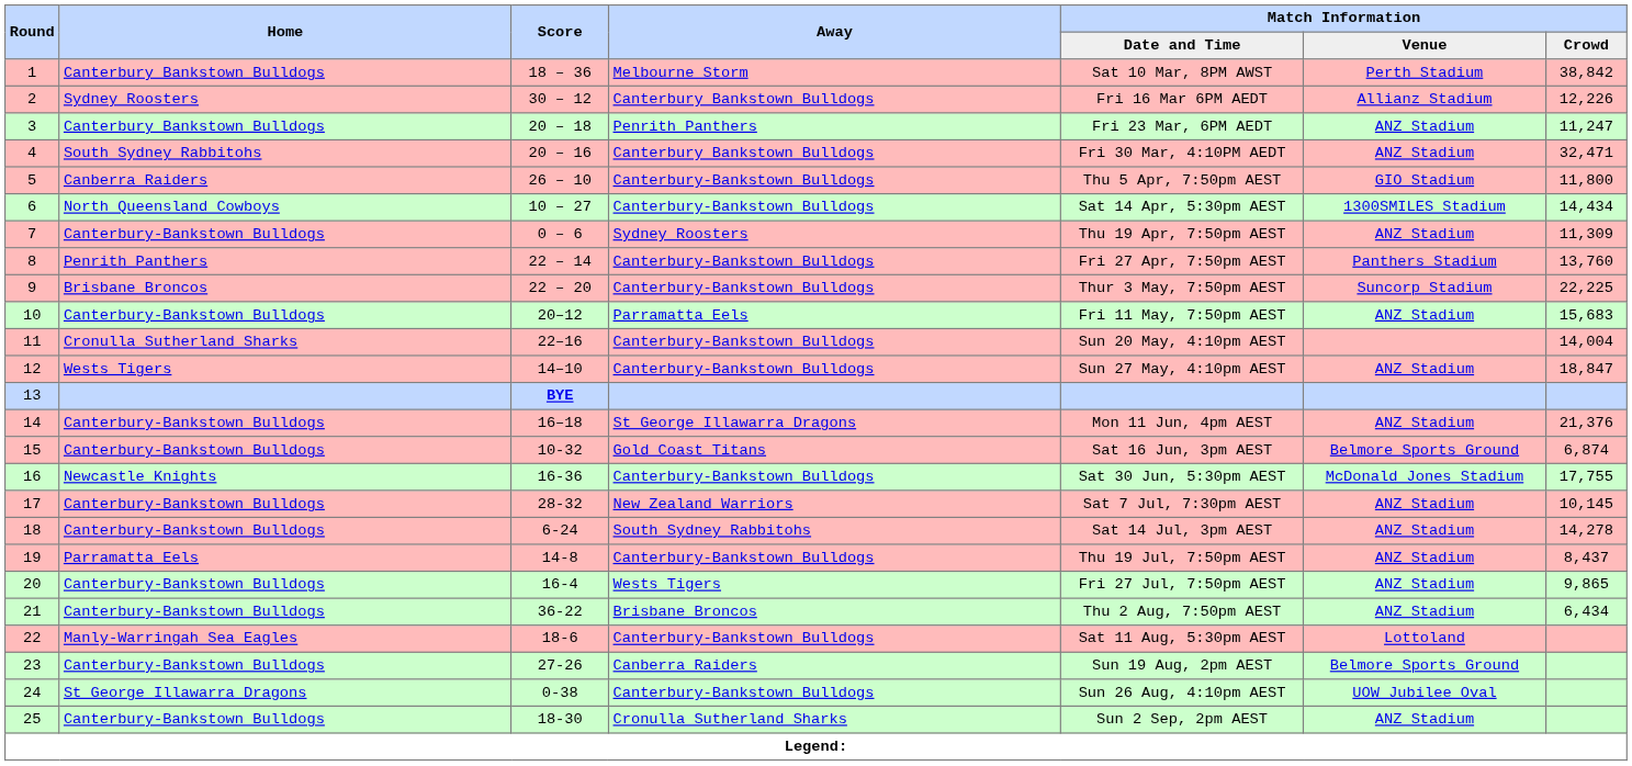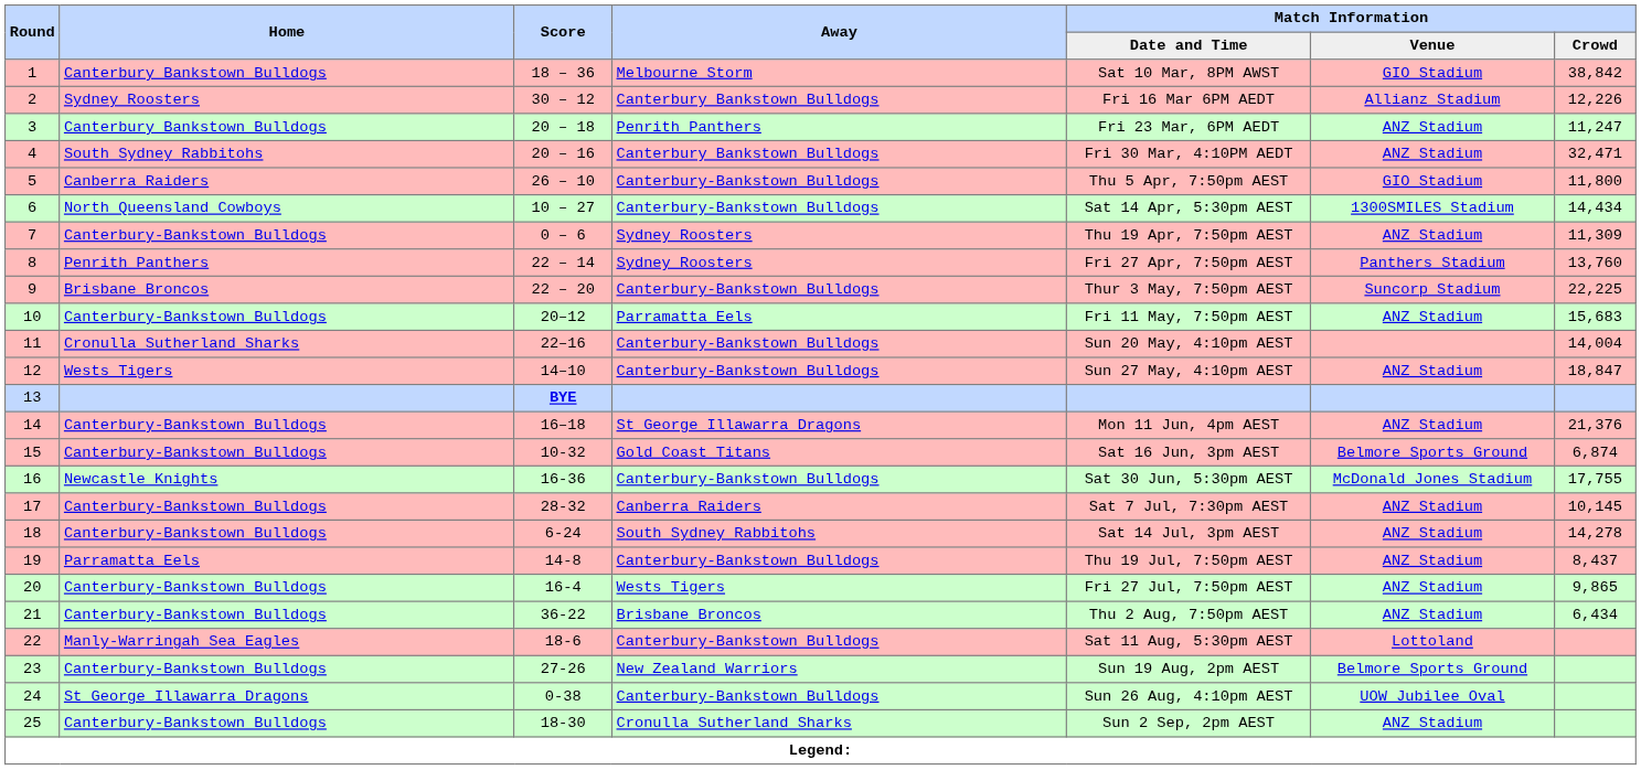1 | Match Information / Venue: Perth Stadium -> GIO Stadium
8 | Away: Canterbury-Bankstown Bulldogs -> Sydney Roosters
17 | Away: New Zealand Warriors -> Canberra Raiders
23 | Away: Canberra Raiders -> New Zealand Warriors
